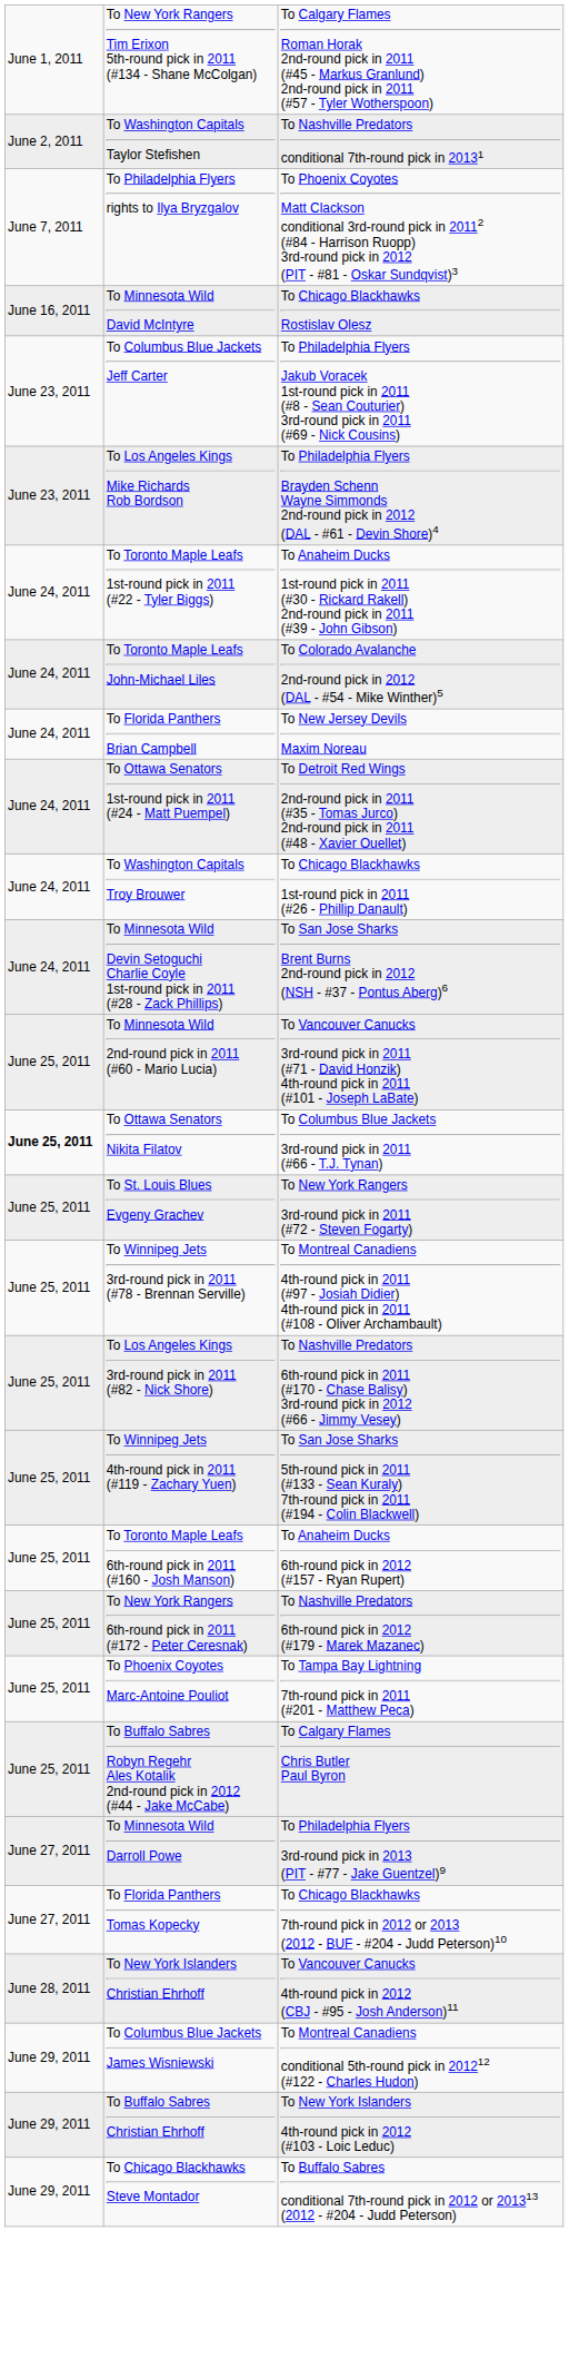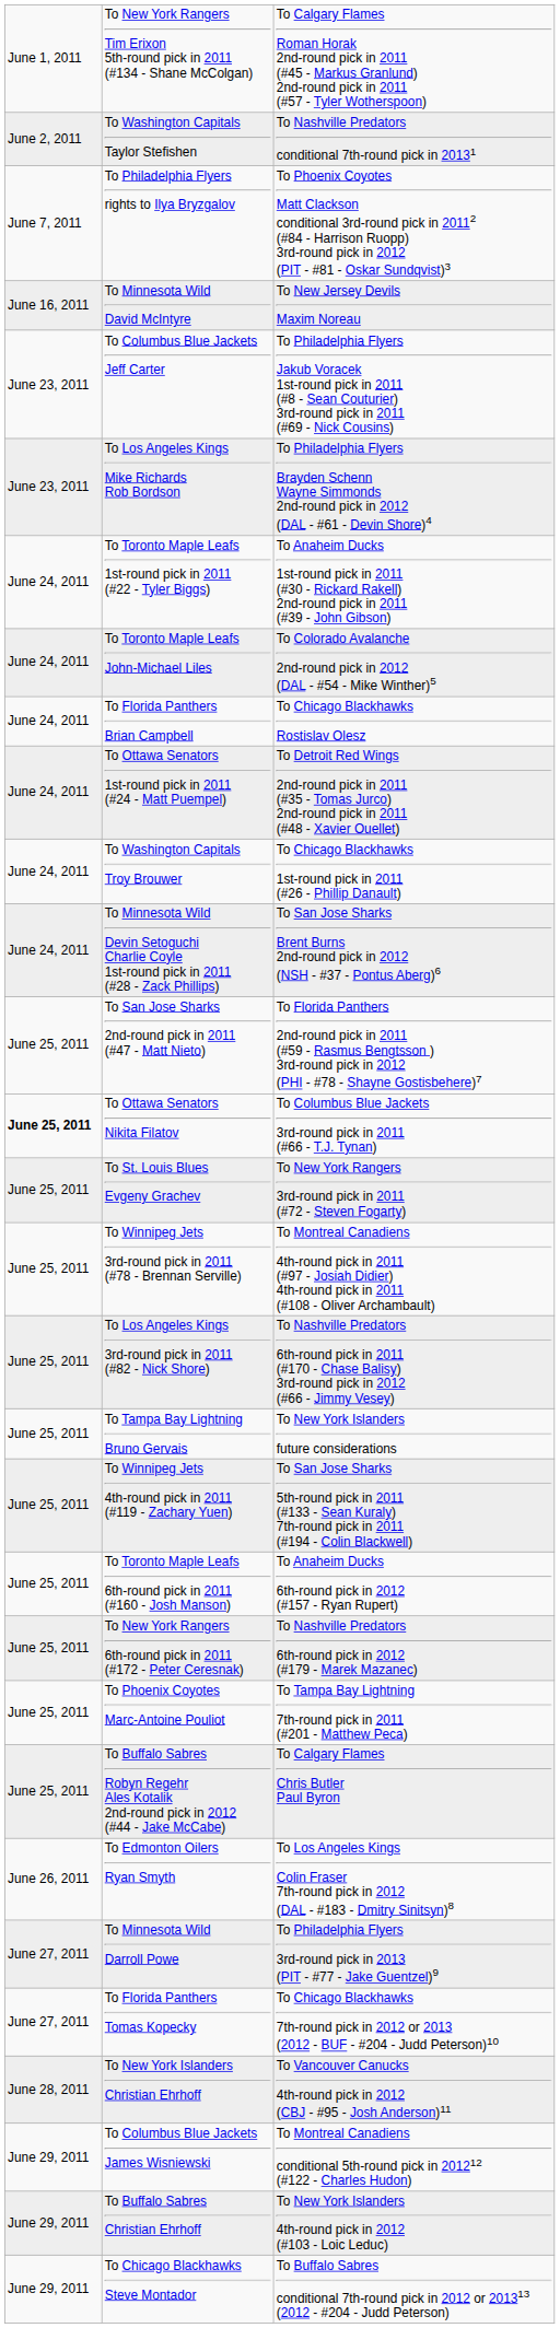To Minnesota Wild David McIntyre | column 3: To Chicago Blackhawks Rostislav Olesz -> To New Jersey Devils Maxim Noreau
To Florida Panthers Brian Campbell | column 3: To New Jersey Devils Maxim Noreau -> To Chicago Blackhawks Rostislav Olesz
+ row: June 25, 2011 | To San Jose Sharks 2nd-round pick in 2011 (#47 - Matt Nieto) | To Florida Panthers 2nd-round pick in 2011 (#59 - Rasmus Bengtsson ) 3rd-round pick in 2012 (PHI - #78 - Shayne Gostisbehere)7
- row: June 25, 2011 | To Minnesota Wild 2nd-round pick in 2011 (#60 - Mario Lucia) | To Vancouver Canucks 3rd-round pick in 2011 (#71 - David Honzik) 4th-round pick in 2011 (#101 - Joseph LaBate)
+ row: June 25, 2011 | To Tampa Bay Lightning Bruno Gervais | To New York Islanders future considerations
+ row: June 26, 2011 | To Edmonton Oilers Ryan Smyth | To Los Angeles Kings Colin Fraser 7th-round pick in 2012 (DAL - #183 - Dmitry Sinitsyn)8
